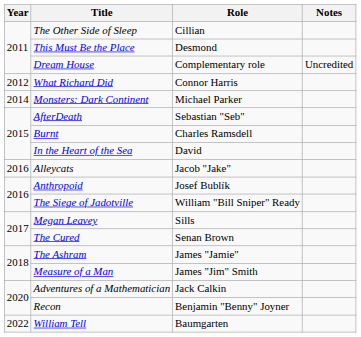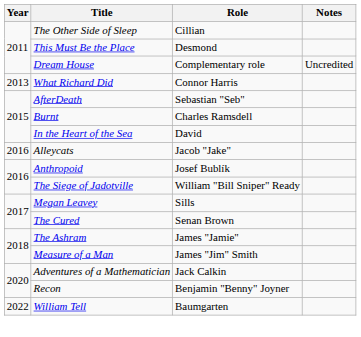What Richard Did | Year: 2012 -> 2013
- row: 2014 | Monsters: Dark Continent | Michael Parker
